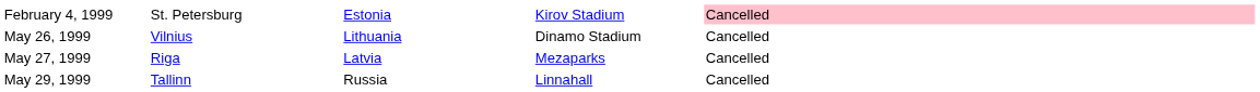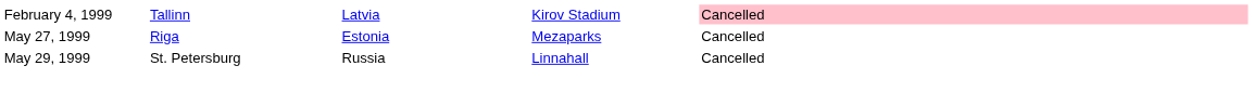February 4, 1999 | column 2: St. Petersburg -> Tallinn
February 4, 1999 | column 3: Estonia -> Latvia
- row: May 26, 1999 | Vilnius | Lithuania | Dinamo Stadium | Cancelled
May 27, 1999 | column 3: Latvia -> Estonia
May 29, 1999 | column 2: Tallinn -> St. Petersburg
